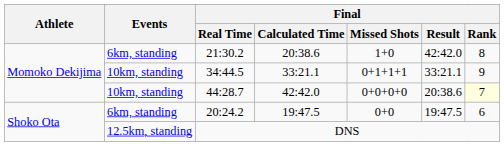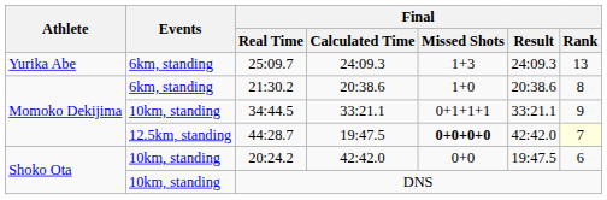+ row: Yurika Abe | 6km, standing | 25:09.7 | 24:09.3 | 1+3 | 24:09.3 | 13
21:30.2 | Final / Result: 42:42.0 -> 20:38.6
44:28.7 | Events: 10km, standing -> 12.5km, standing
44:28.7 | Final / Calculated Time: 42:42.0 -> 19:47.5
44:28.7 | Final / Missed Shots: normal -> bold
44:28.7 | Final / Result: 20:38.6 -> 42:42.0
20:24.2 | Events: 6km, standing -> 10km, standing
20:24.2 | Final / Calculated Time: 19:47.5 -> 42:42.0
DNS | Events: 12.5km, standing -> 10km, standing
